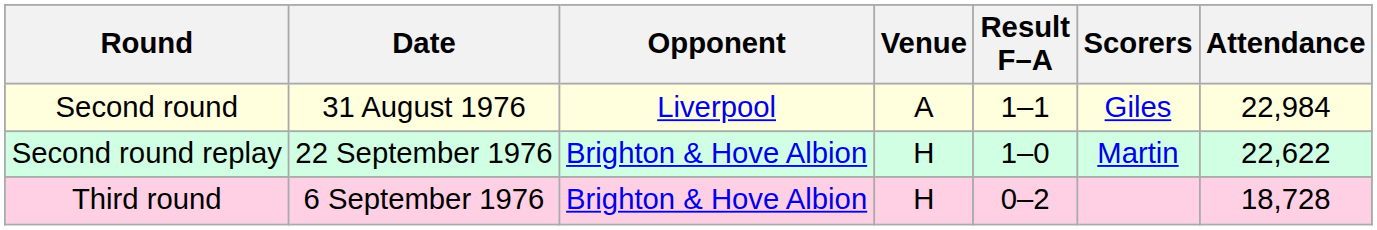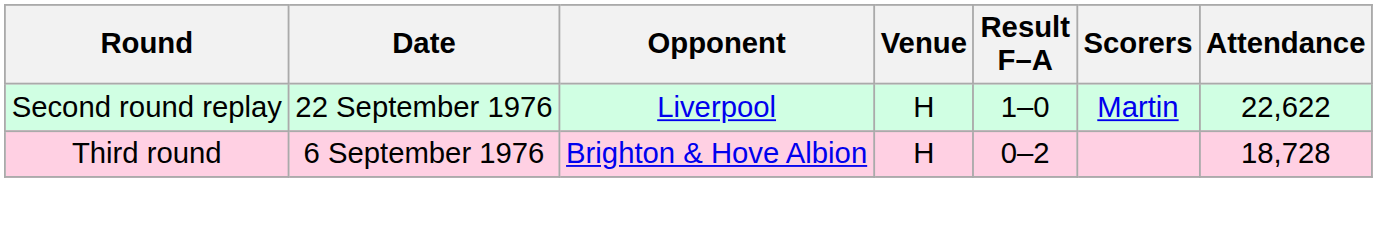- row: Second round | 31 August 1976 | Liverpool | A | 1–1 | Giles | 22,984
Second round replay | Opponent: Brighton & Hove Albion -> Liverpool
